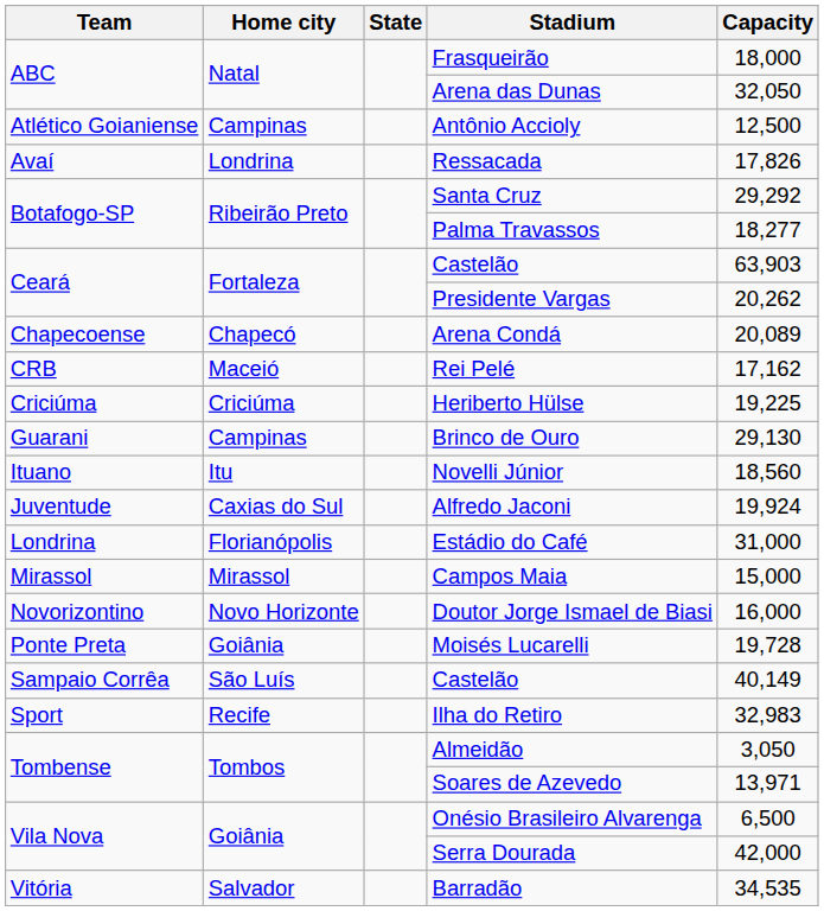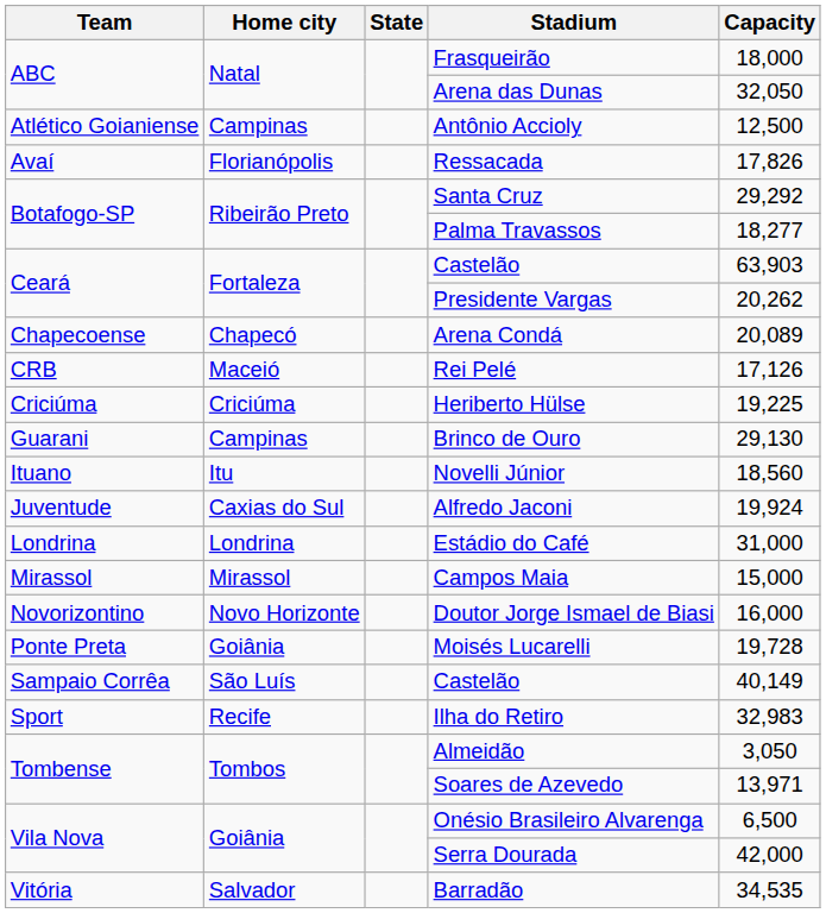Ressacada | Home city: Londrina -> Florianópolis
Rei Pelé | Capacity: 17,162 -> 17,126
Estádio do Café | Home city: Florianópolis -> Londrina
